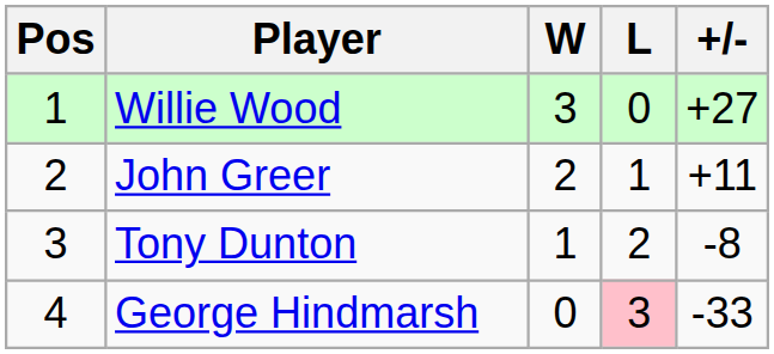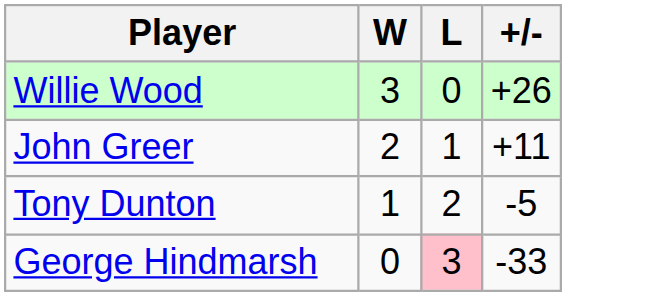- column: Pos | 1 | 2 | 3 | 4
Willie Wood | +/-: +27 -> +26
Tony Dunton | +/-: -8 -> -5
